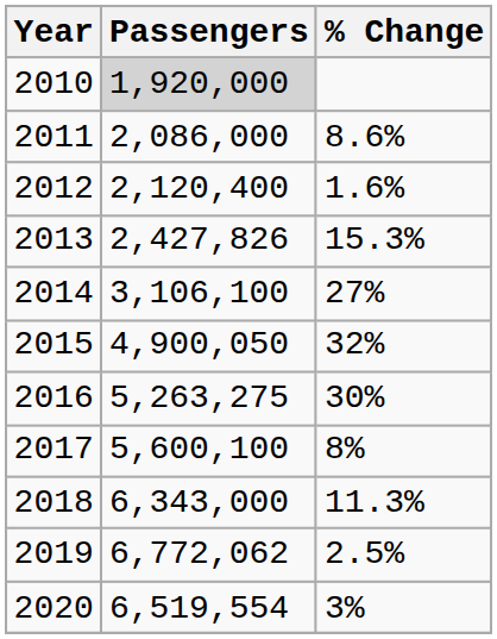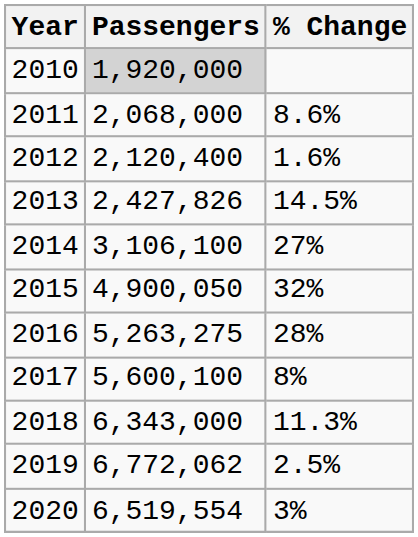2011 | Passengers: 2,086,000 -> 2,068,000
2013 | % Change: 15.3% -> 14.5%
2016 | % Change: 30% -> 28%
